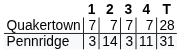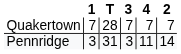columns swapped: 2 <-> T
